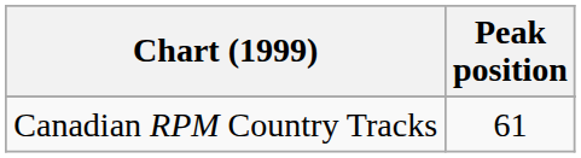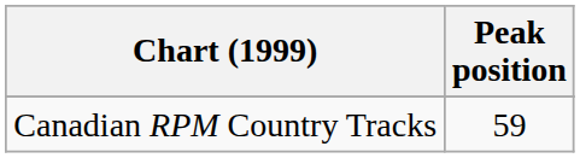Canadian RPM Country Tracks | Peak position: 61 -> 59
